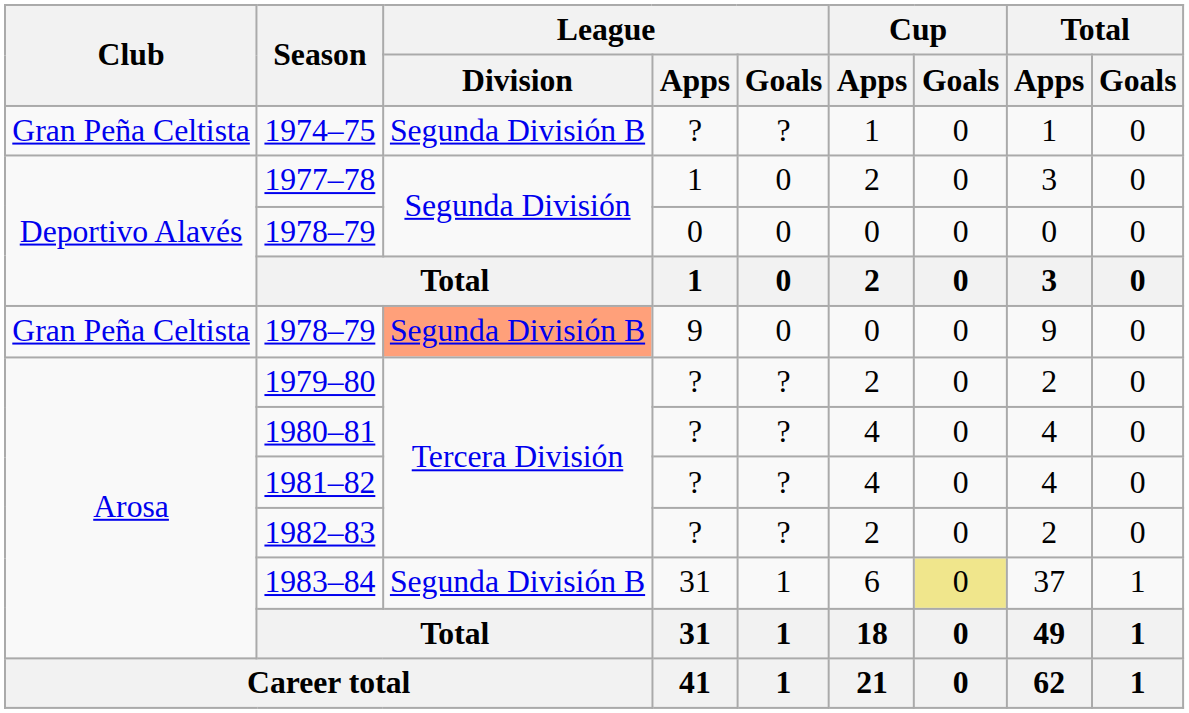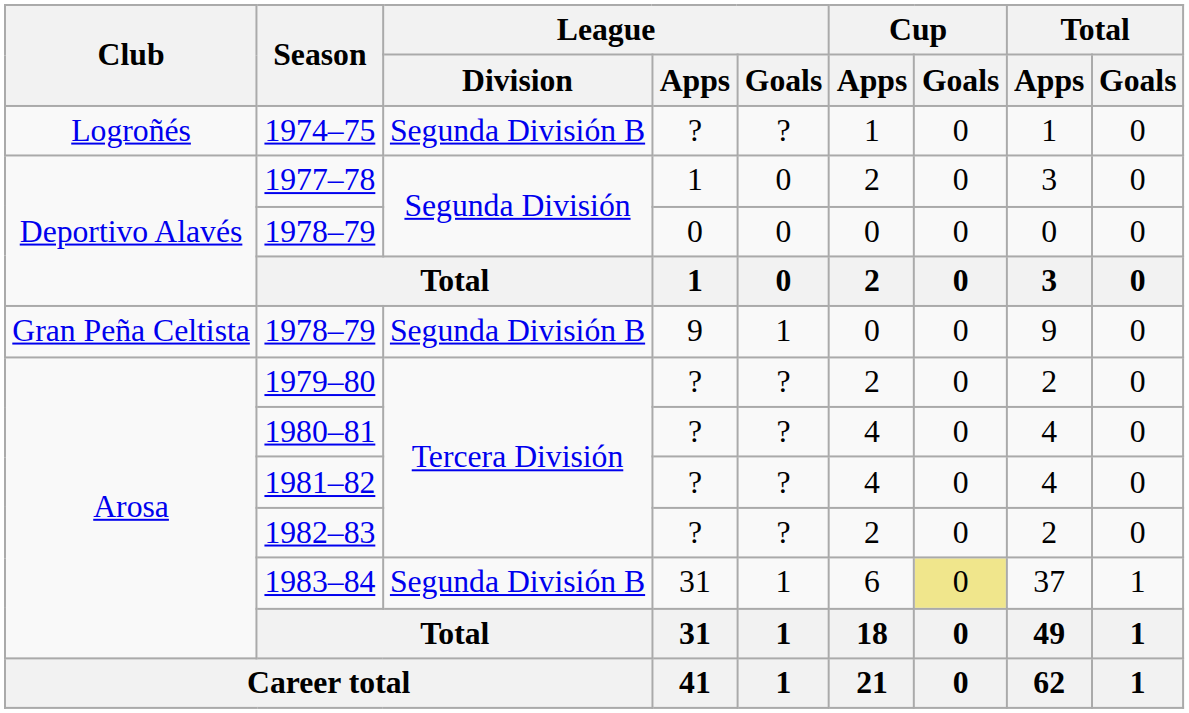1974–75 | Club: Gran Peña Celtista -> Logroñés
1978–79 / 9 | League / Division: lightsalmon background -> no background
1978–79 / 9 | League / Goals: 0 -> 1
